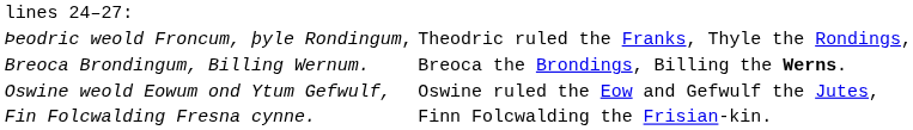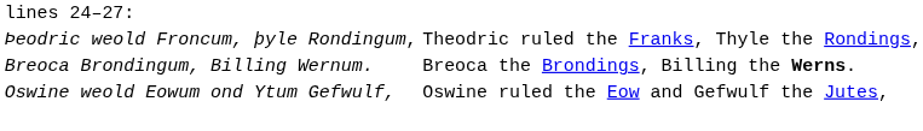- row: Fin Folcwalding Fresna cynne. | Finn Folcwalding the Frisian-kin.
